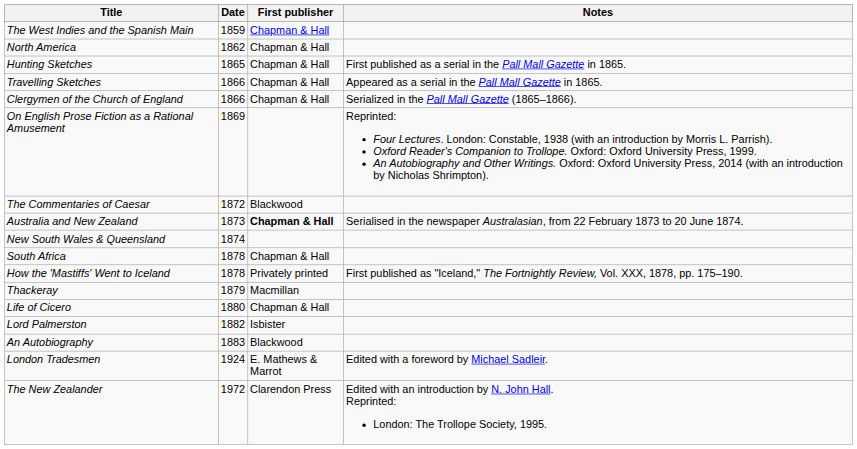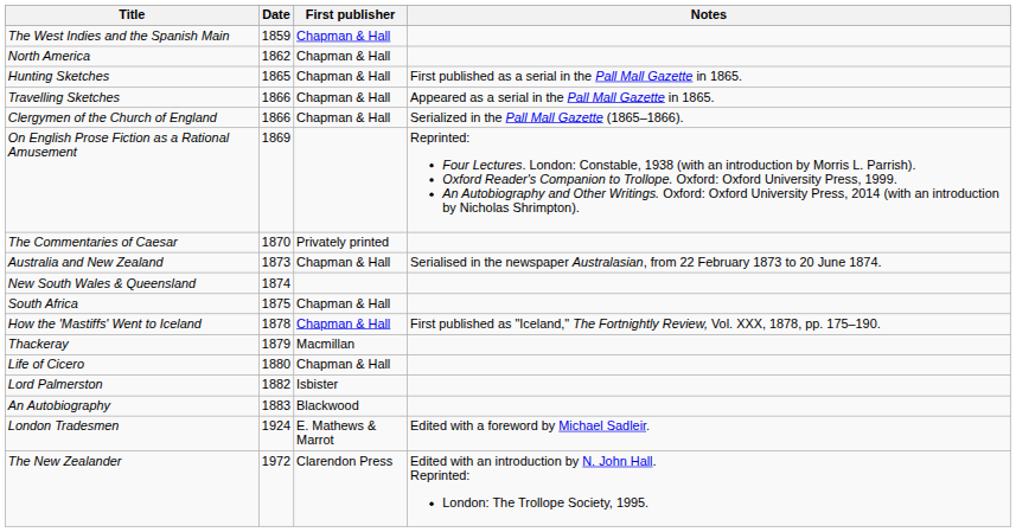The Commentaries of Caesar | Date: 1872 -> 1870
The Commentaries of Caesar | First publisher: Blackwood -> Privately printed
Australia and New Zealand | First publisher: bold -> normal
South Africa | Date: 1878 -> 1875
How the 'Mastiffs' Went to Iceland | First publisher: Privately printed -> Chapman & Hall
